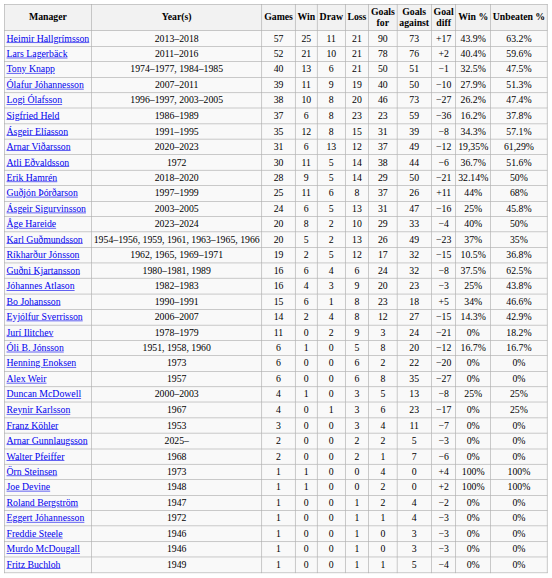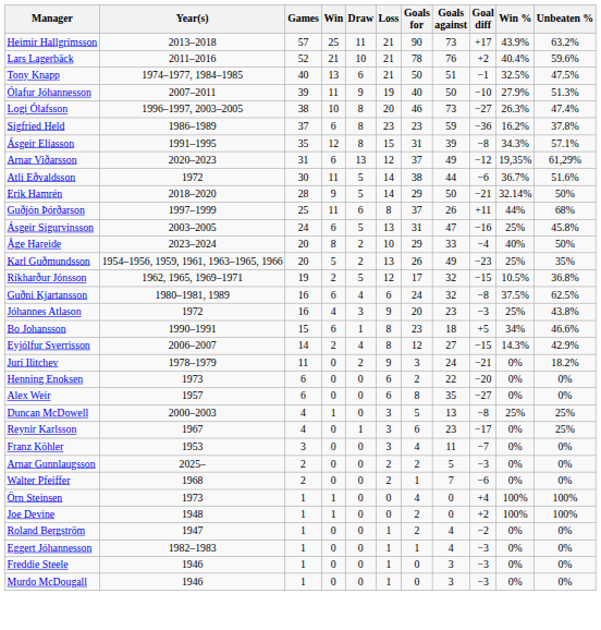Logi Ólafsson | Win %: 26.2% -> 26.3%
Karl Guðmundsson | Win %: 37% -> 25%
Jóhannes Atlason | Year(s): 1982–1983 -> 1972
- row: Óli B. Jónsson | 1951, 1958, 1960 | 6 | 1 | 0 | 5 | 8 | 20 | −12 | 16.7% | 16.7%
Eggert Jóhannesson | Year(s): 1972 -> 1982–1983
- row: Fritz Buchloh | 1949 | 1 | 0 | 0 | 1 | 1 | 5 | −4 | 0% | 0%
